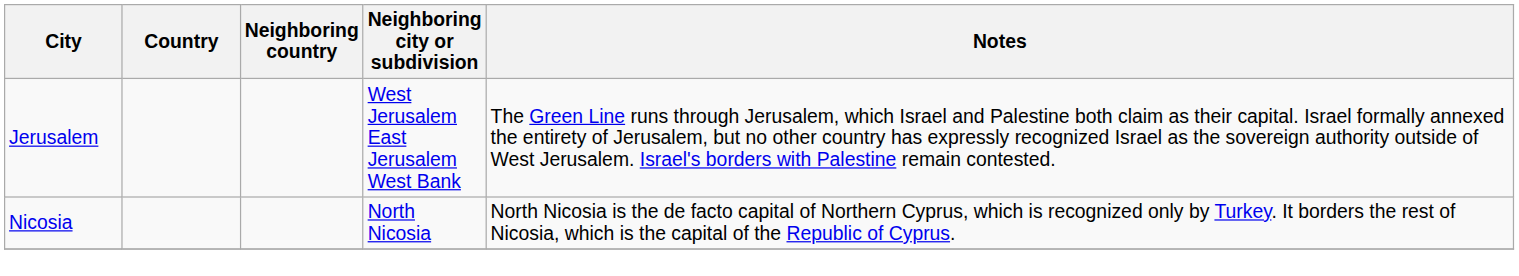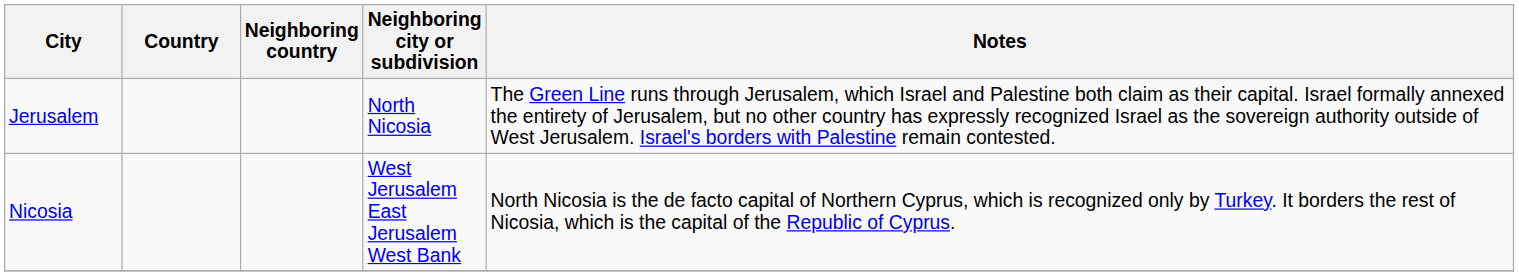Jerusalem | Neighboring city or subdivision: West Jerusalem East Jerusalem West Bank -> North Nicosia
Nicosia | Neighboring city or subdivision: North Nicosia -> West Jerusalem East Jerusalem West Bank
